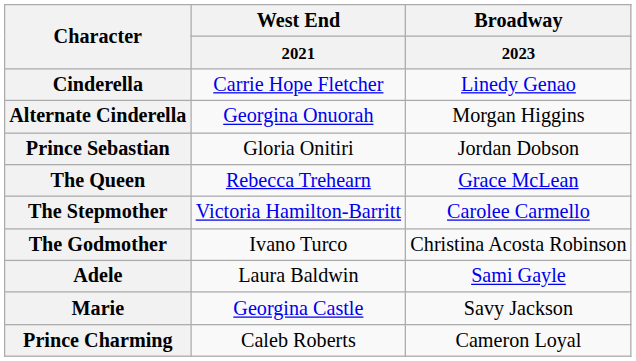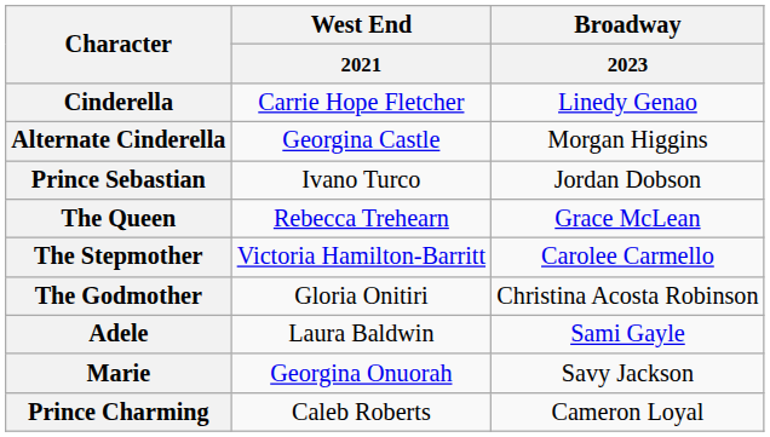Alternate Cinderella | West End / 2021: Georgina Onuorah -> Georgina Castle
Prince Sebastian | West End / 2021: Gloria Onitiri -> Ivano Turco
The Godmother | West End / 2021: Ivano Turco -> Gloria Onitiri
Marie | West End / 2021: Georgina Castle -> Georgina Onuorah
